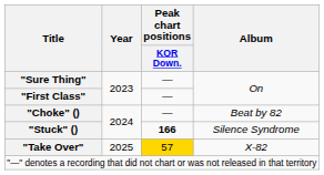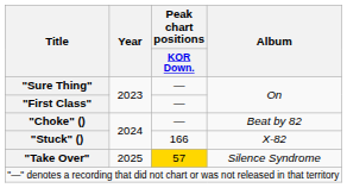"Stuck" () | Peak chart positions / KOR Down.: bold -> normal
"Stuck" () | Album: Silence Syndrome -> X-82
"Take Over" | Album: X-82 -> Silence Syndrome
